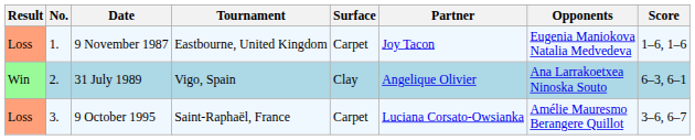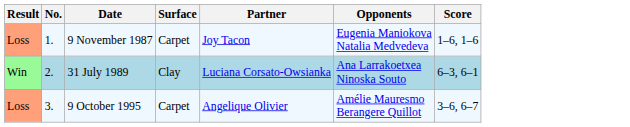- column: Tournament | Eastbourne, United Kingdom | Vigo, Spain | Saint-Raphaël, France
31 July 1989 | Partner: Angelique Olivier -> Luciana Corsato-Owsianka
9 October 1995 | Partner: Luciana Corsato-Owsianka -> Angelique Olivier
